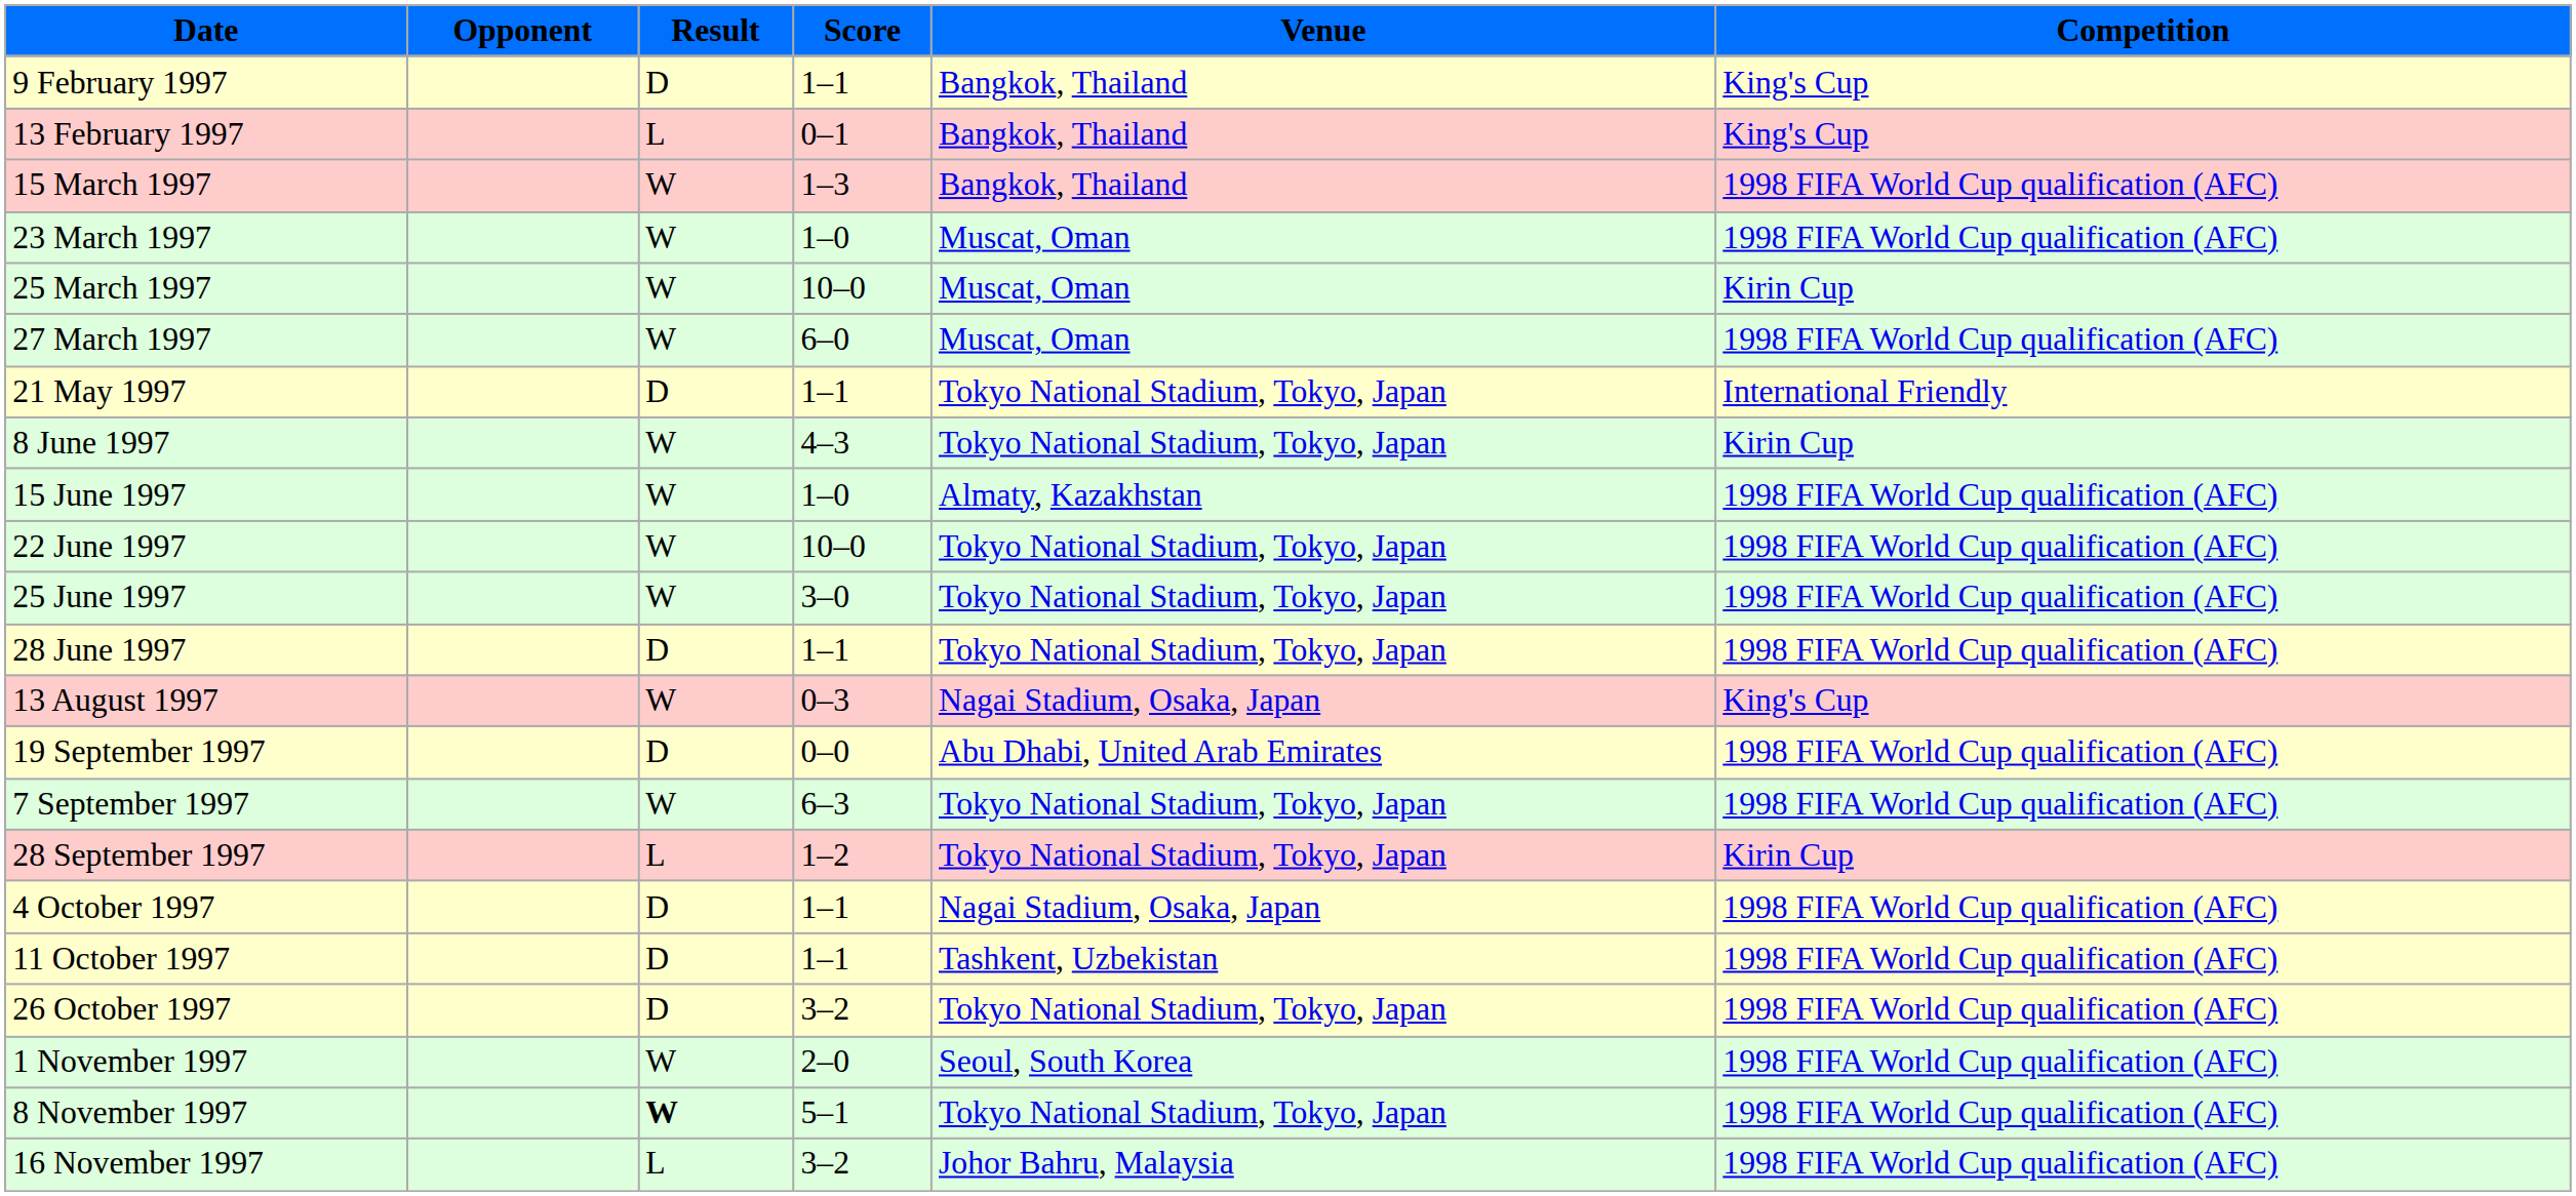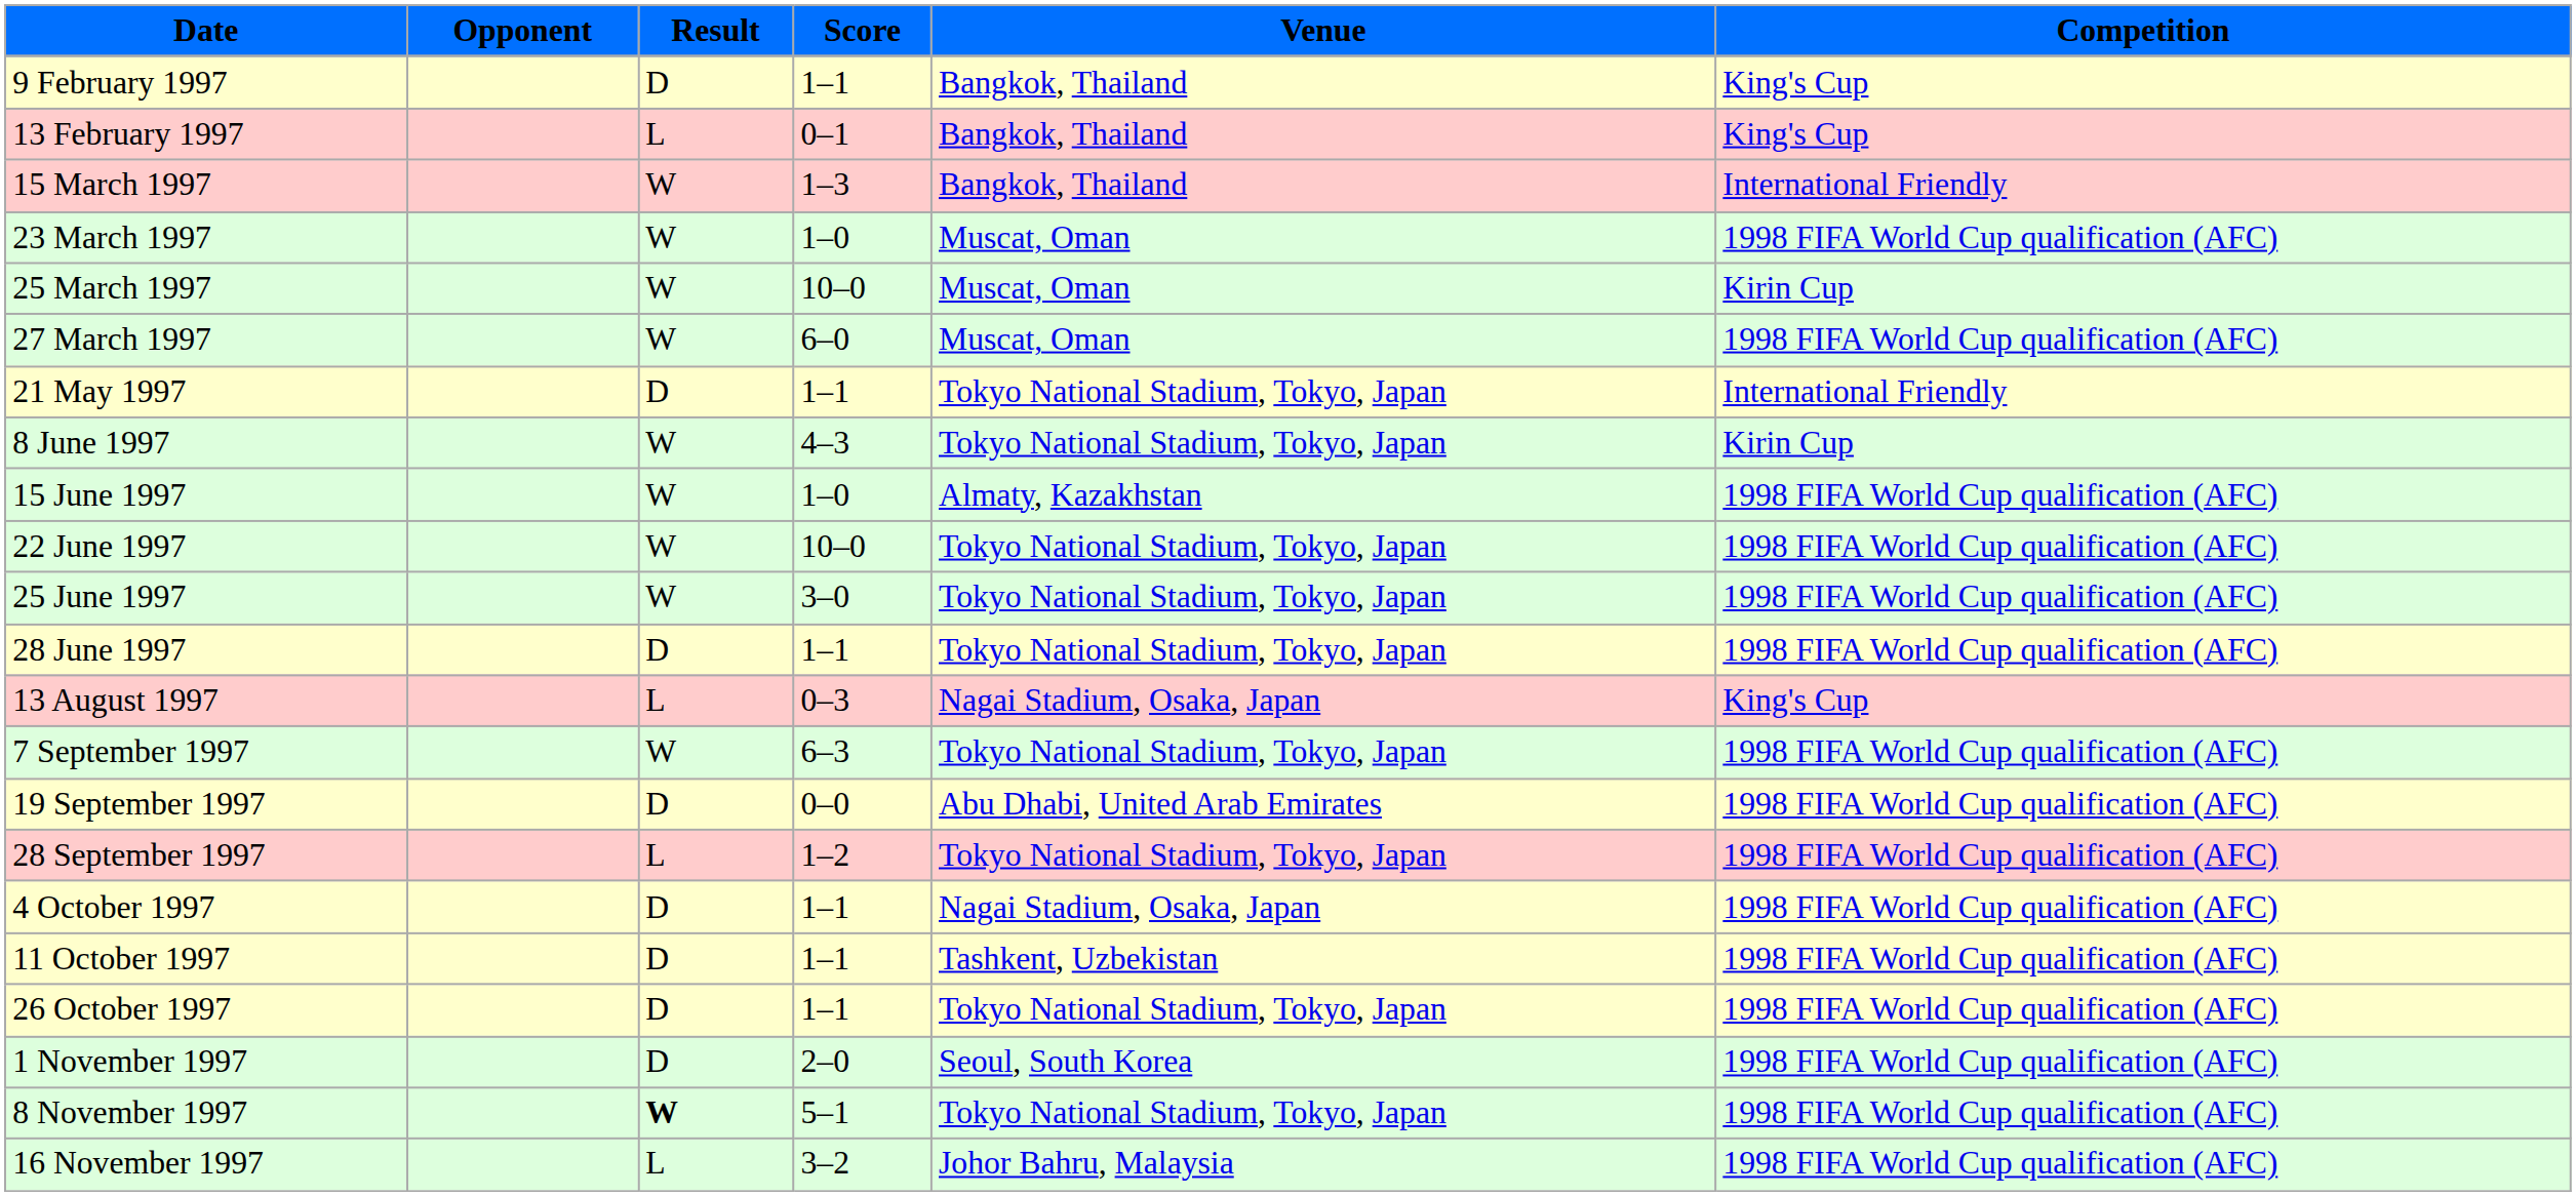15 March 1997 | Competition: 1998 FIFA World Cup qualification (AFC) -> International Friendly
13 August 1997 | Result: W -> L
rows swapped: 7 September 1997 <-> 19 September 1997
28 September 1997 | Competition: Kirin Cup -> 1998 FIFA World Cup qualification (AFC)
26 October 1997 | Score: 3–2 -> 1–1
1 November 1997 | Result: W -> D
